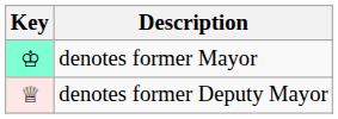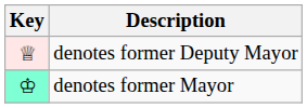rows swapped: denotes former Mayor <-> denotes former Deputy Mayor
